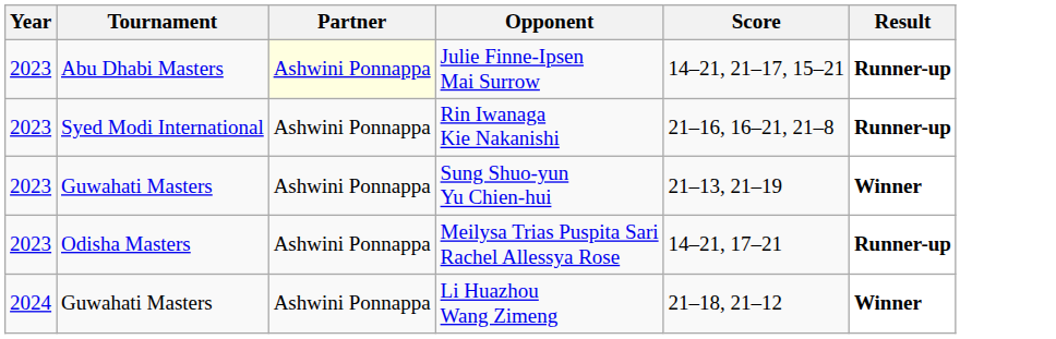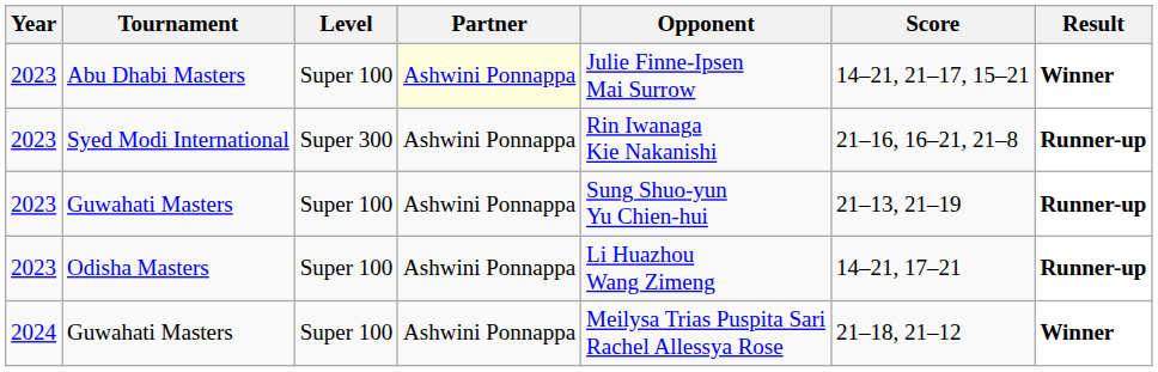+ column: Level | Super 100 | Super 300 | Super 100 | Super 100 | Super 100
Abu Dhabi Masters | Result: Runner-up -> Winner
2023 / Guwahati Masters | Result: Winner -> Runner-up
Odisha Masters | Opponent: Meilysa Trias Puspita Sari Rachel Allessya Rose -> Li Huazhou Wang Zimeng
2024 / Guwahati Masters | Opponent: Li Huazhou Wang Zimeng -> Meilysa Trias Puspita Sari Rachel Allessya Rose
